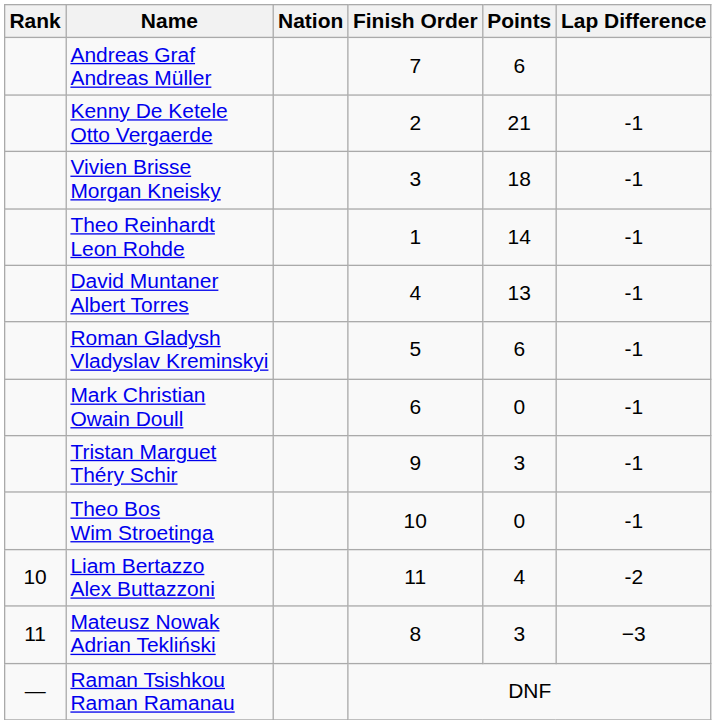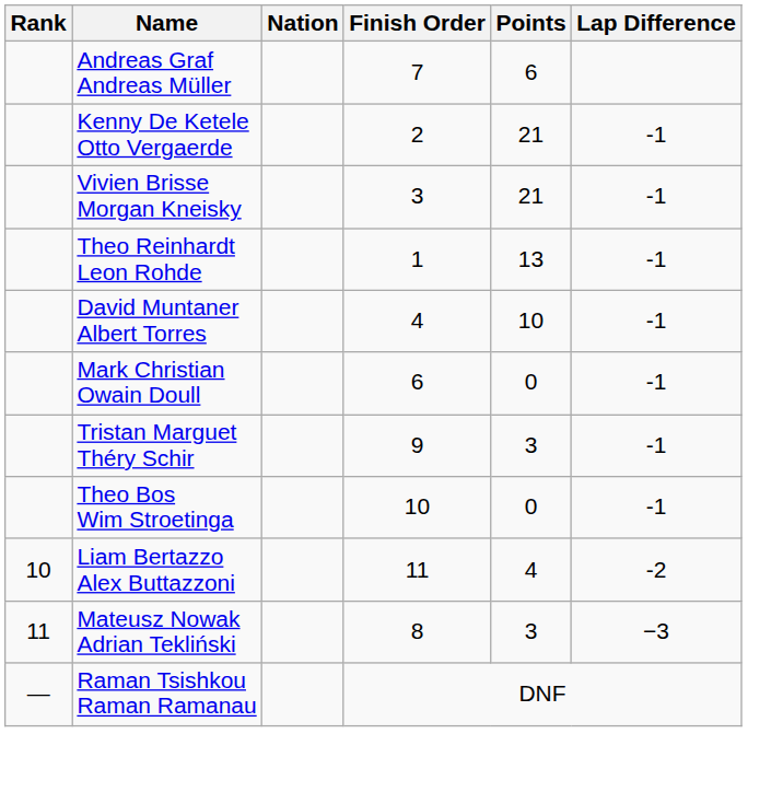Vivien Brisse Morgan Kneisky | Points: 18 -> 21
Theo Reinhardt Leon Rohde | Points: 14 -> 13
David Muntaner Albert Torres | Points: 13 -> 10
- row: Roman Gladysh Vladyslav Kreminskyi | 5 | 6 | -1
